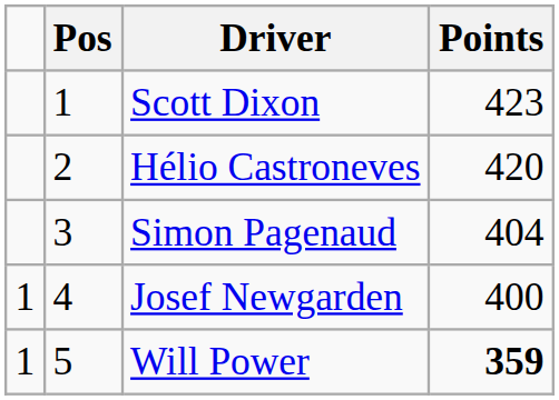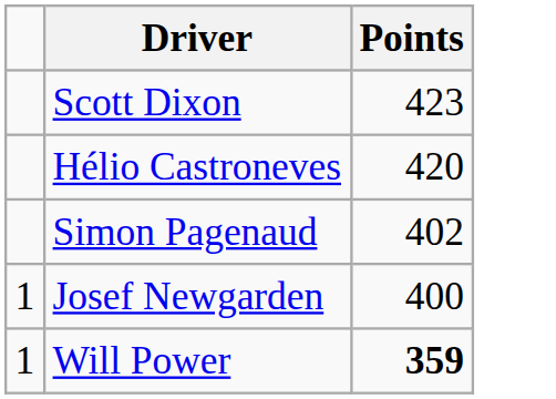- column: Pos | 1 | 2 | 3 | 4 | 5
Simon Pagenaud | Points: 404 -> 402
